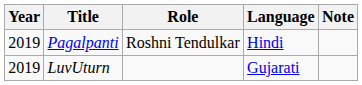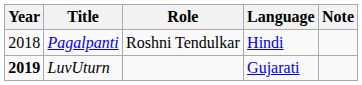Pagalpanti | Year: 2019 -> 2018
LuvUturn | Year: normal -> bold
